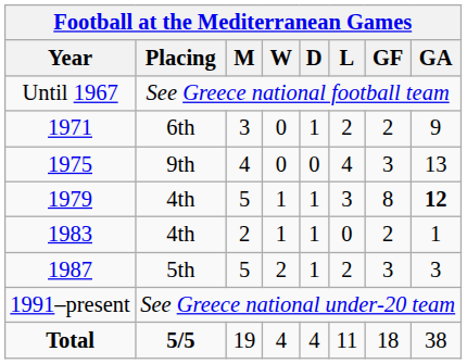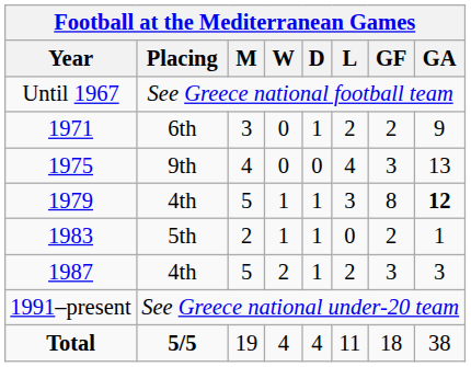1983 | Football at the Mediterranean Games / Placing: 4th -> 5th
1987 | Football at the Mediterranean Games / Placing: 5th -> 4th
